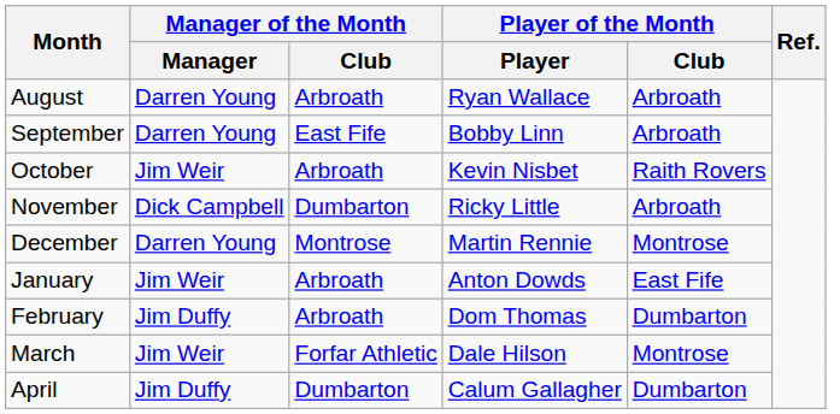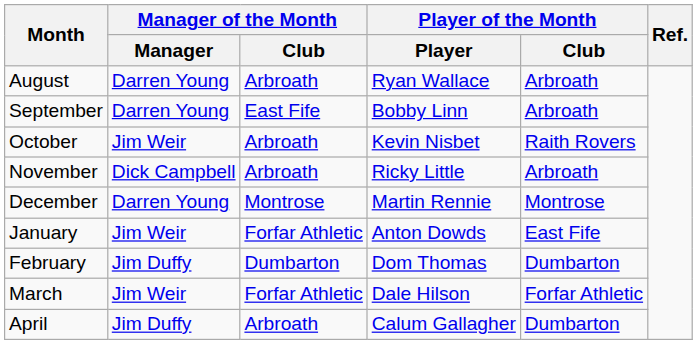November | Manager of the Month / Club: Dumbarton -> Arbroath
January | Manager of the Month / Club: Arbroath -> Forfar Athletic
February | Manager of the Month / Club: Arbroath -> Dumbarton
March | Player of the Month / Club: Montrose -> Forfar Athletic
April | Manager of the Month / Club: Dumbarton -> Arbroath
